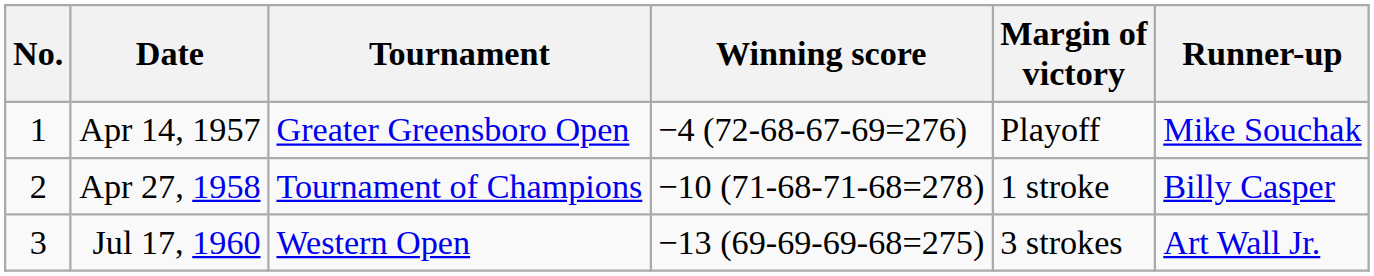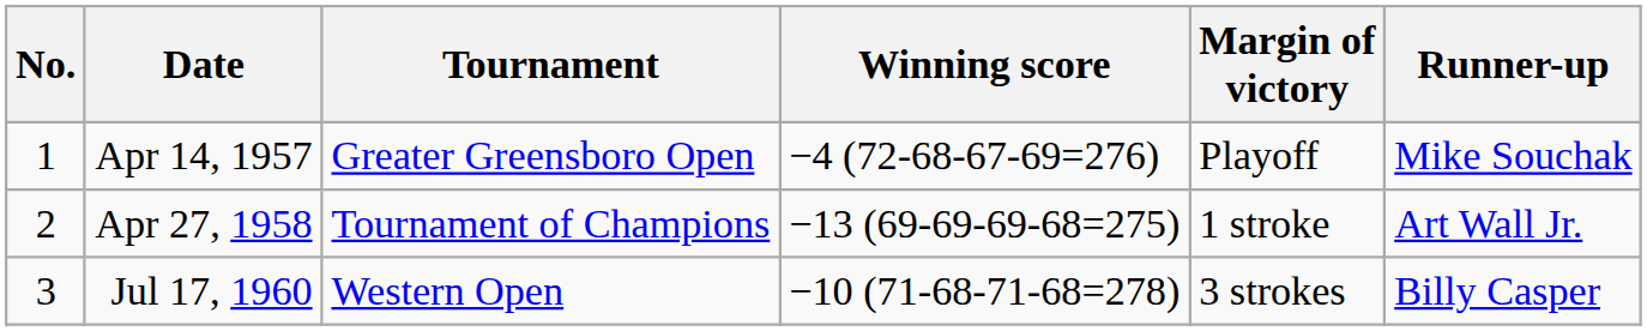Apr 27, 1958 | Winning score: −10 (71-68-71-68=278) -> −13 (69-69-69-68=275)
Apr 27, 1958 | Runner-up: Billy Casper -> Art Wall Jr.
Jul 17, 1960 | Winning score: −13 (69-69-69-68=275) -> −10 (71-68-71-68=278)
Jul 17, 1960 | Runner-up: Art Wall Jr. -> Billy Casper
